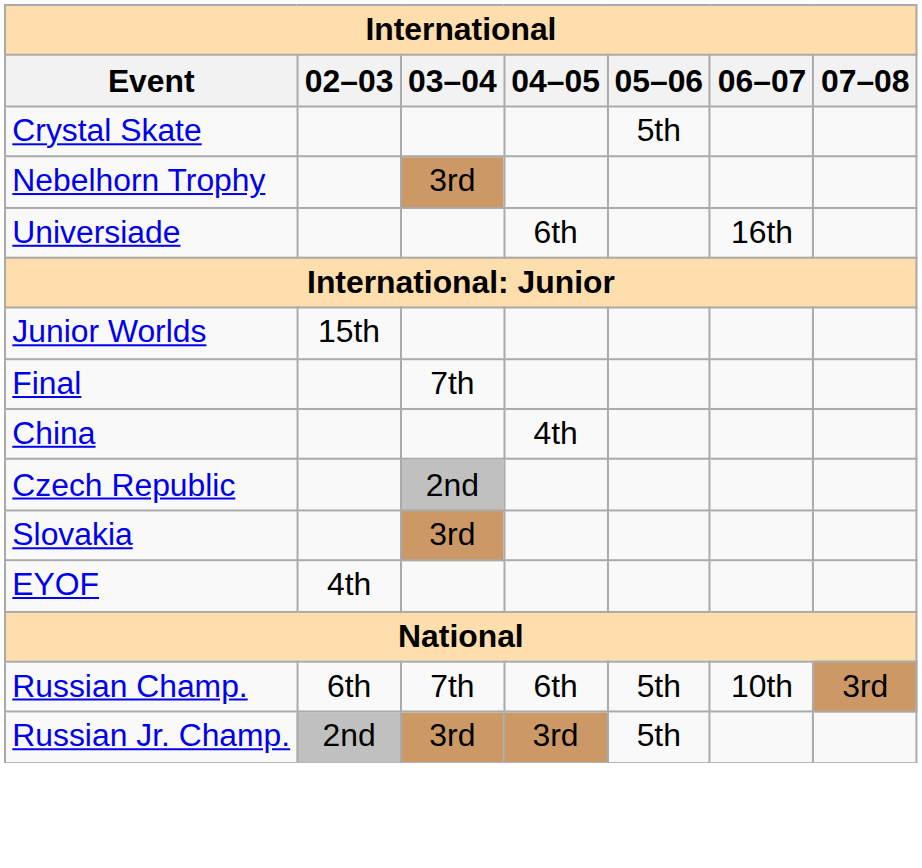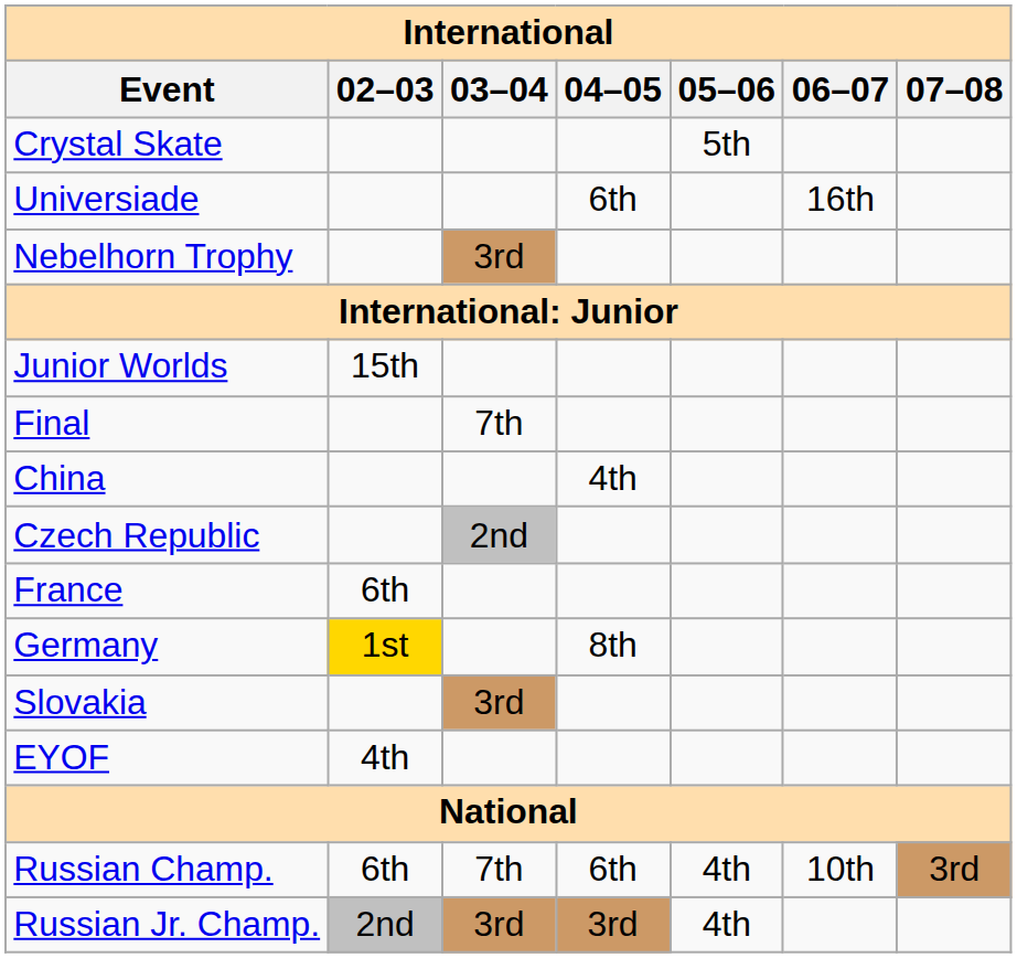rows swapped: Nebelhorn Trophy <-> Universiade
+ row: France | 6th
+ row: Germany | 1st | 8th
Russian Champ. | 05–06: 5th -> 4th
Russian Jr. Champ. | 05–06: 5th -> 4th
